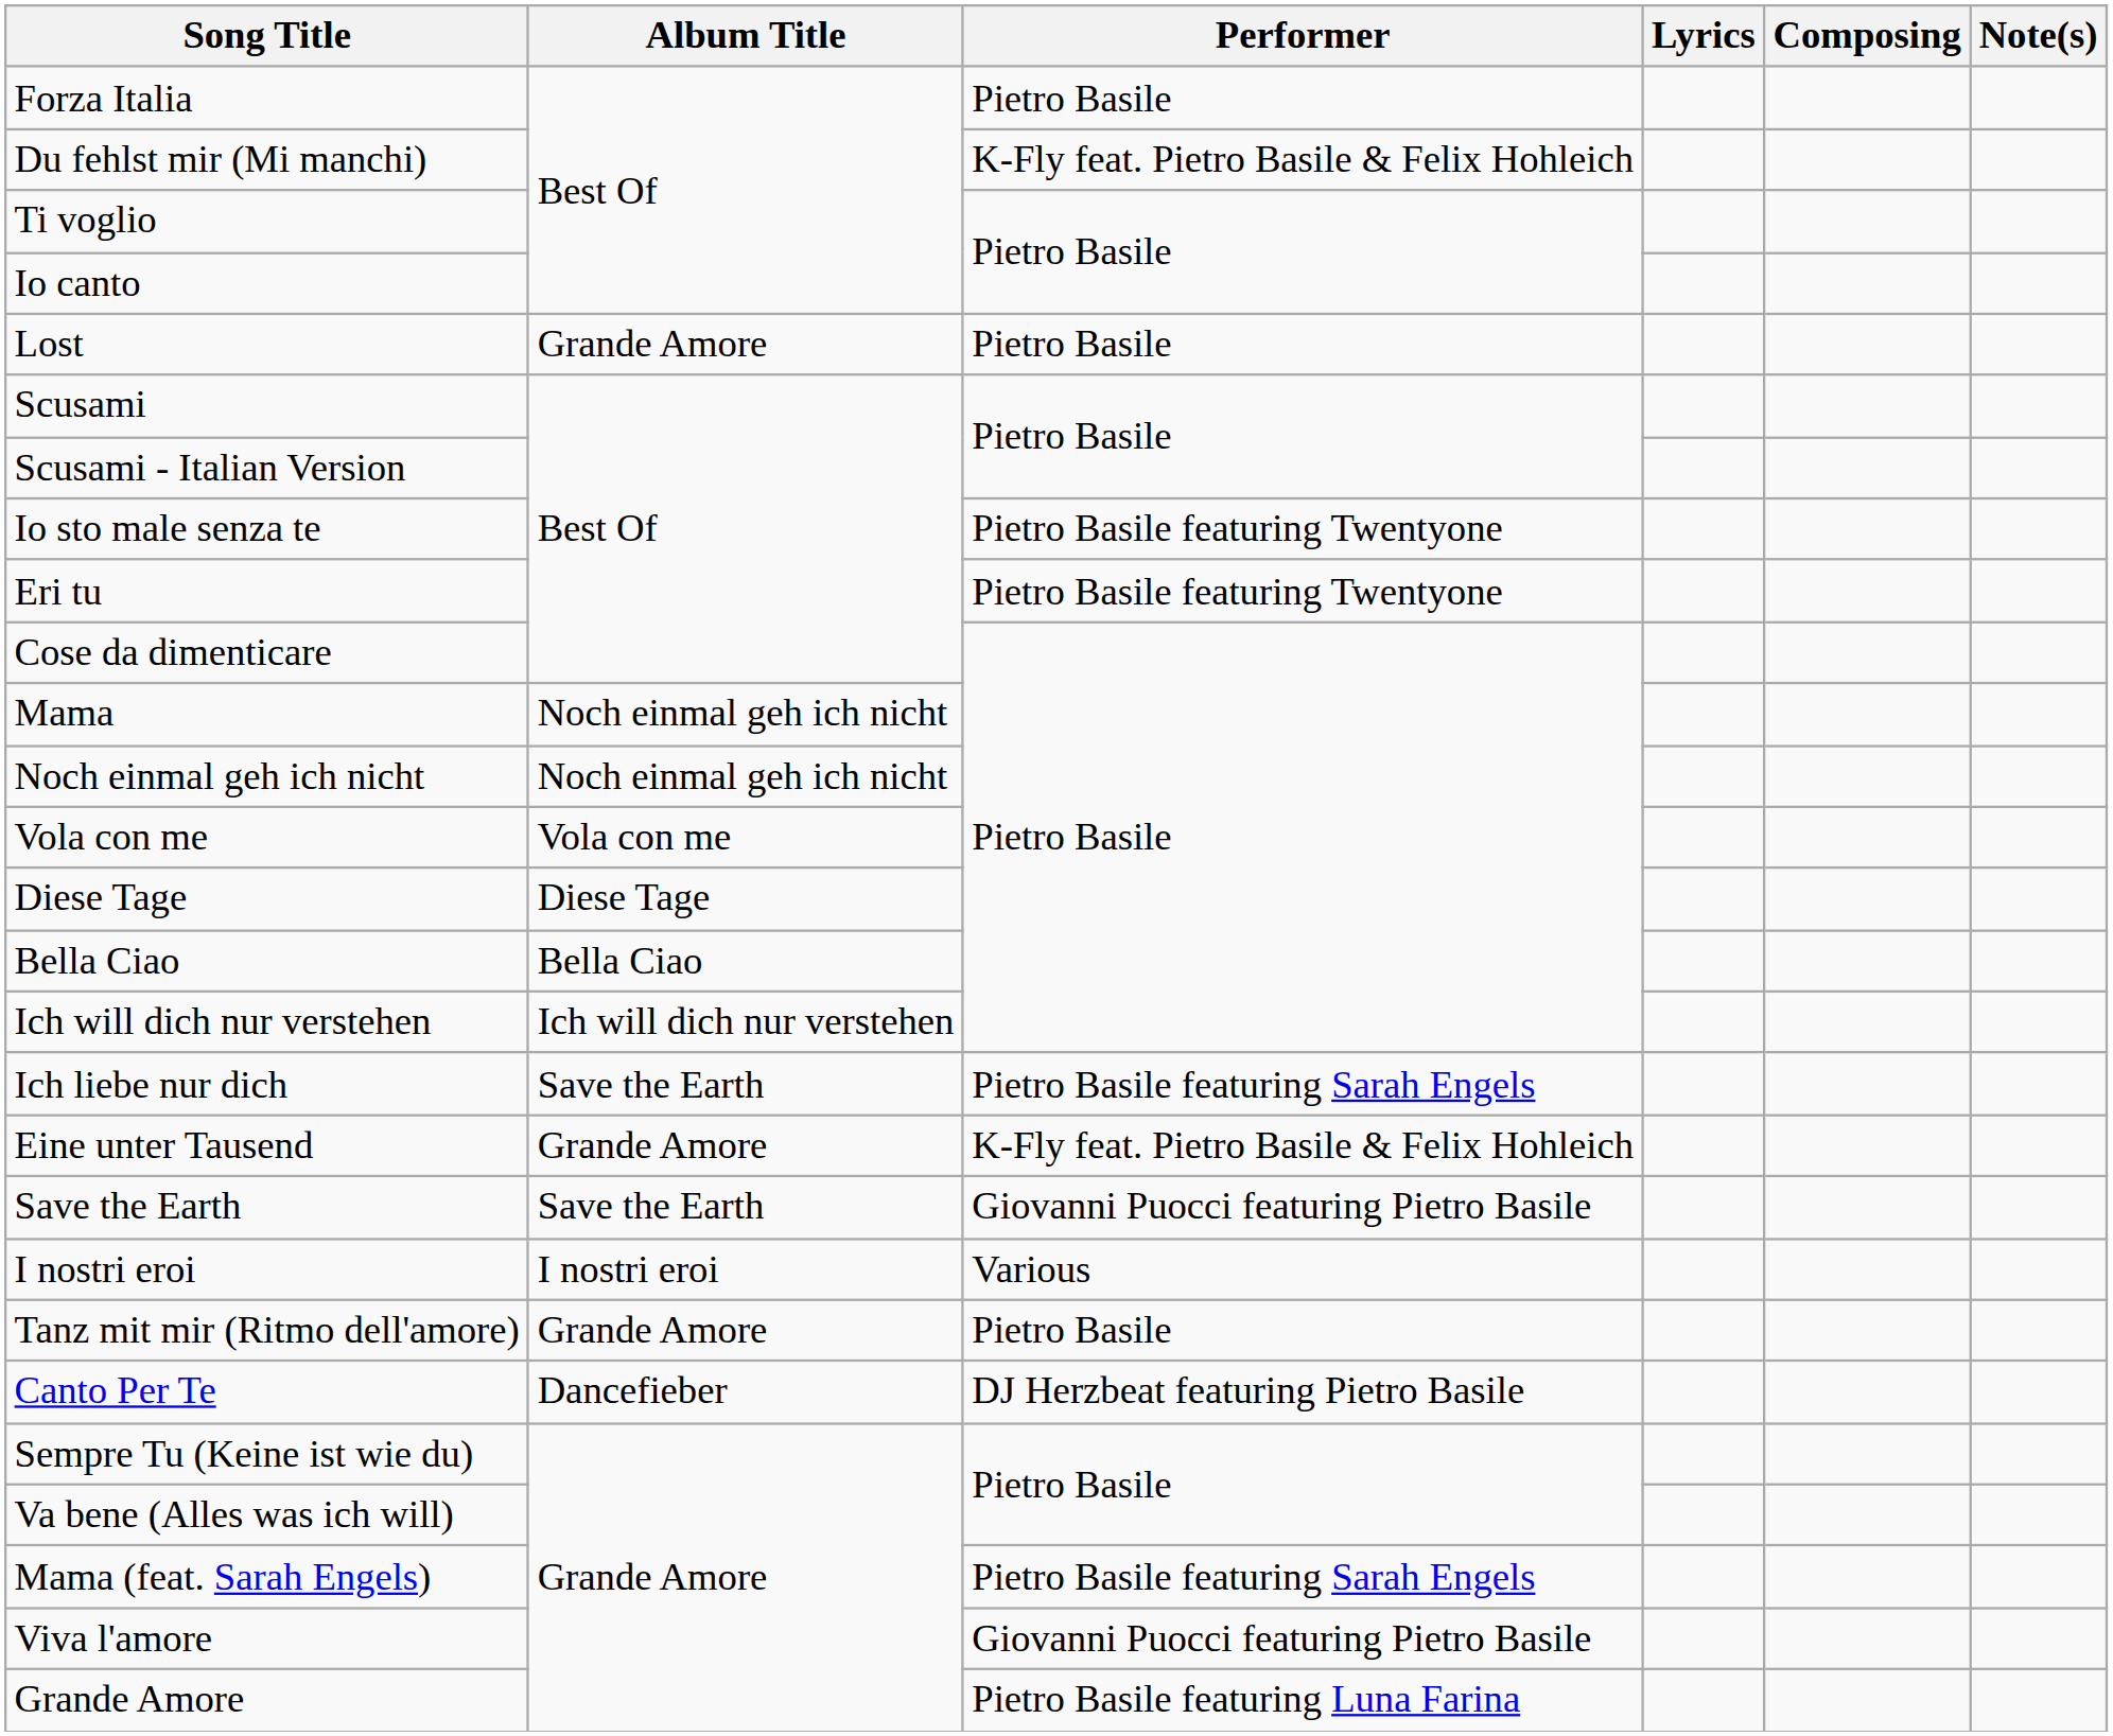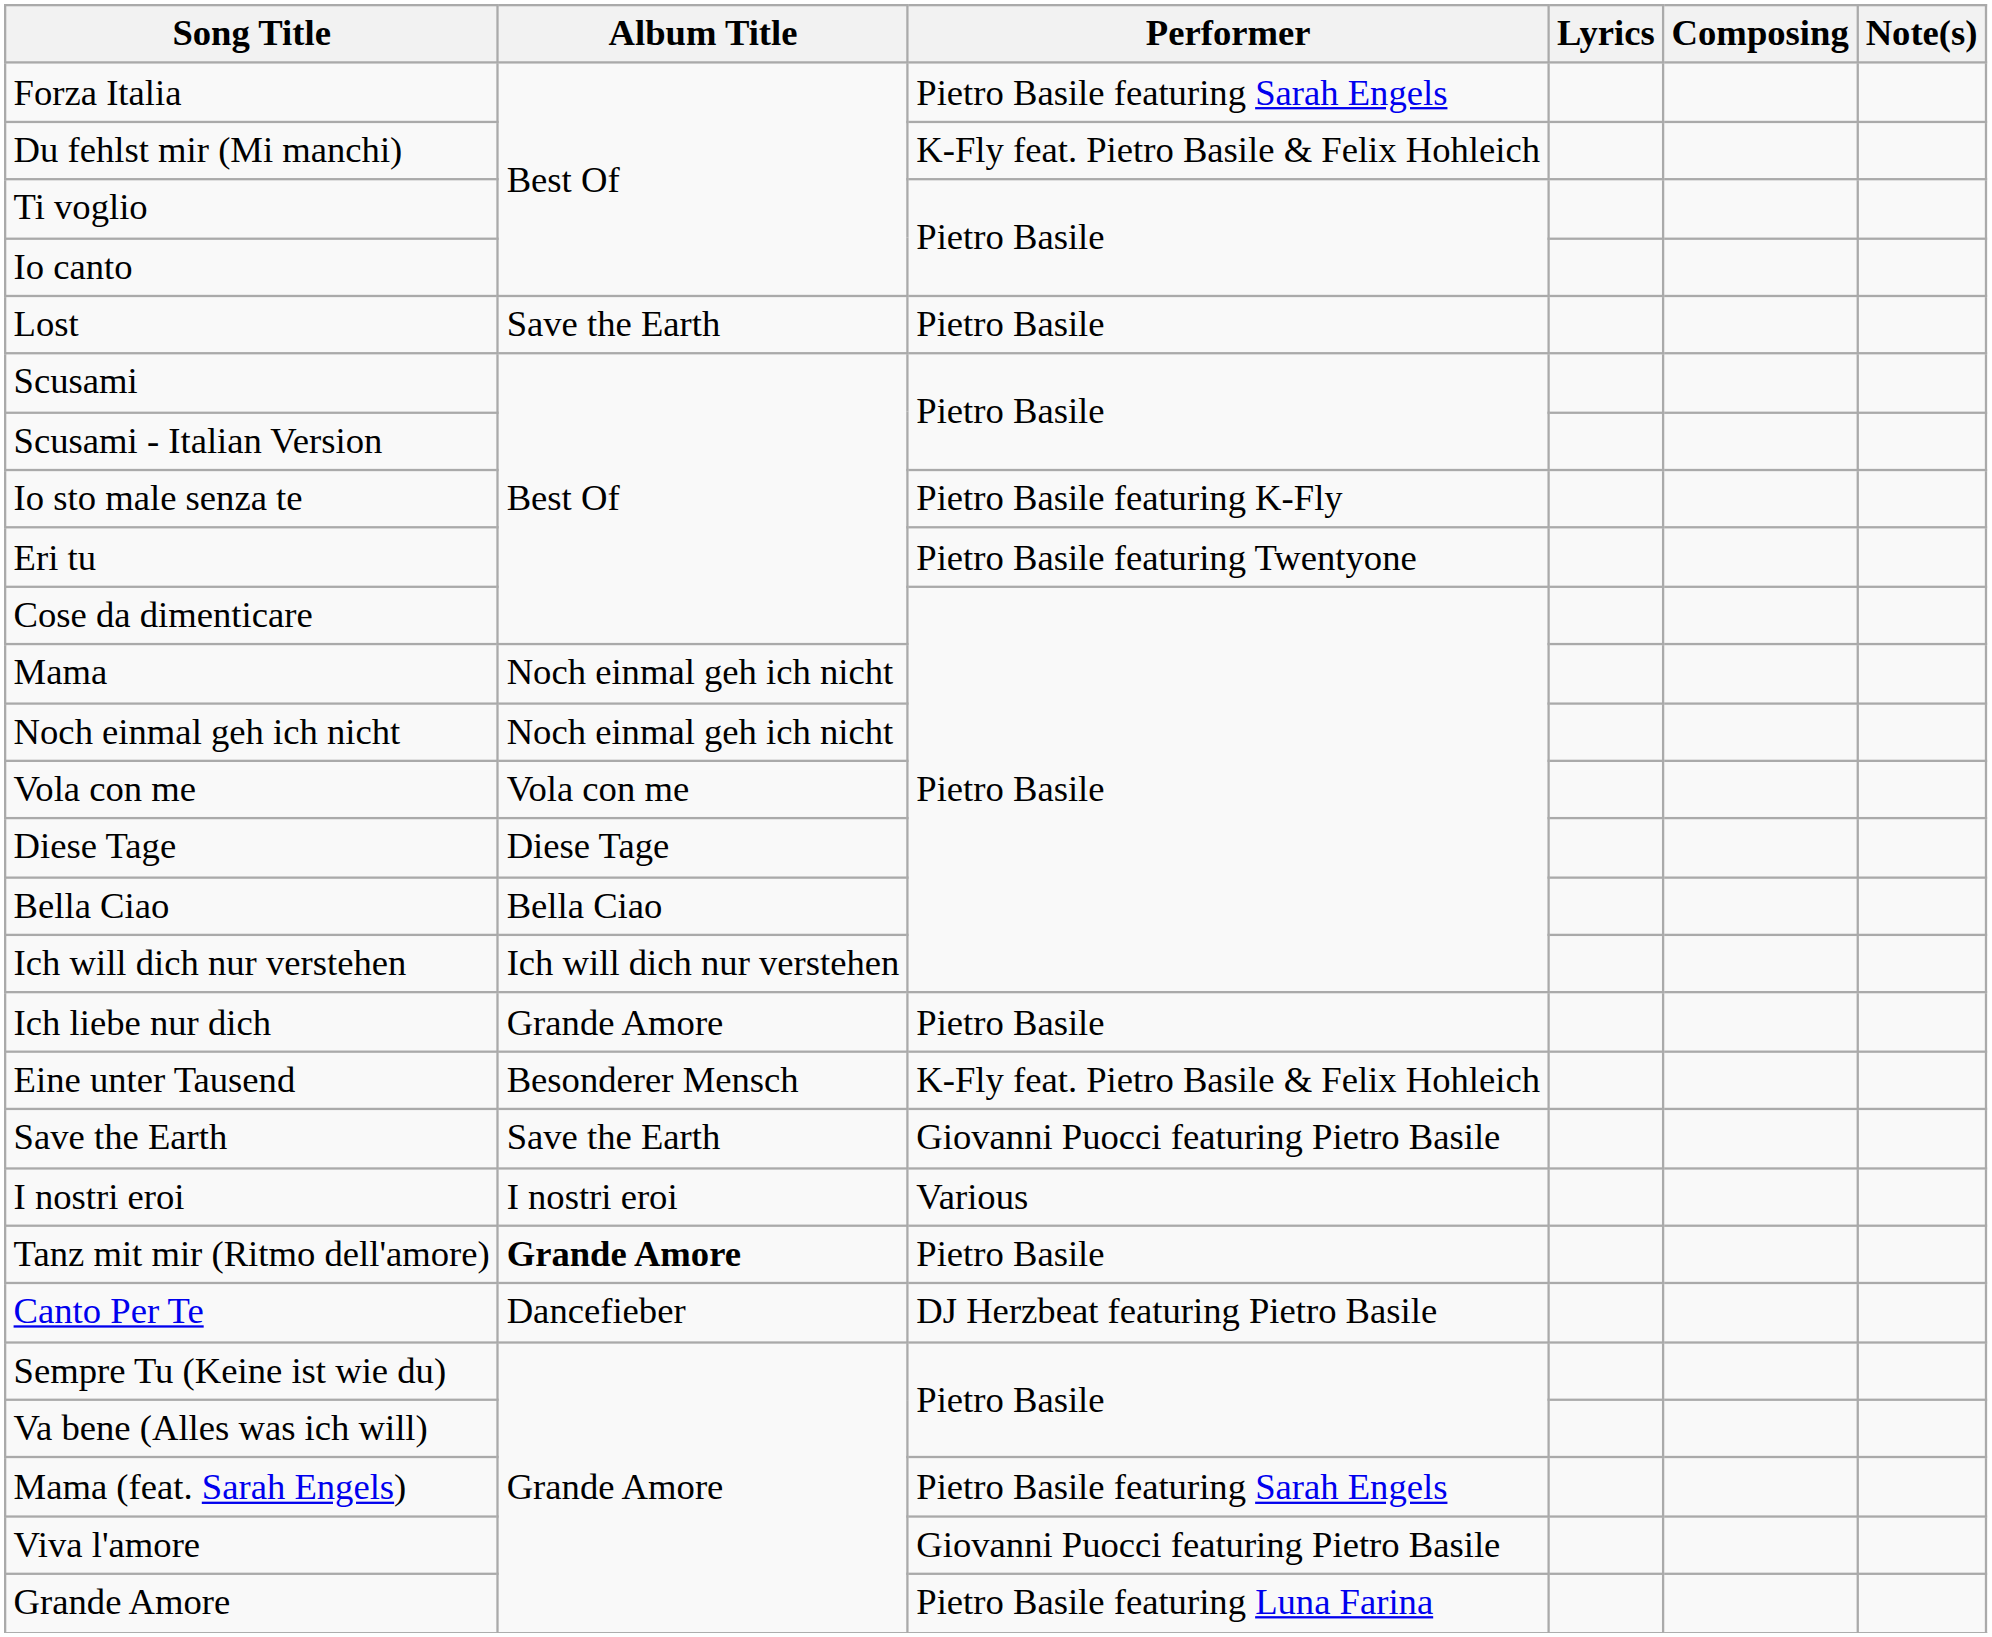Forza Italia | Performer: Pietro Basile -> Pietro Basile featuring Sarah Engels
Lost | Album Title: Grande Amore -> Save the Earth
Io sto male senza te | Performer: Pietro Basile featuring Twentyone -> Pietro Basile featuring K-Fly
Ich liebe nur dich | Album Title: Save the Earth -> Grande Amore
Ich liebe nur dich | Performer: Pietro Basile featuring Sarah Engels -> Pietro Basile
Eine unter Tausend | Album Title: Grande Amore -> Besonderer Mensch
Tanz mit mir (Ritmo dell'amore) | Album Title: normal -> bold
